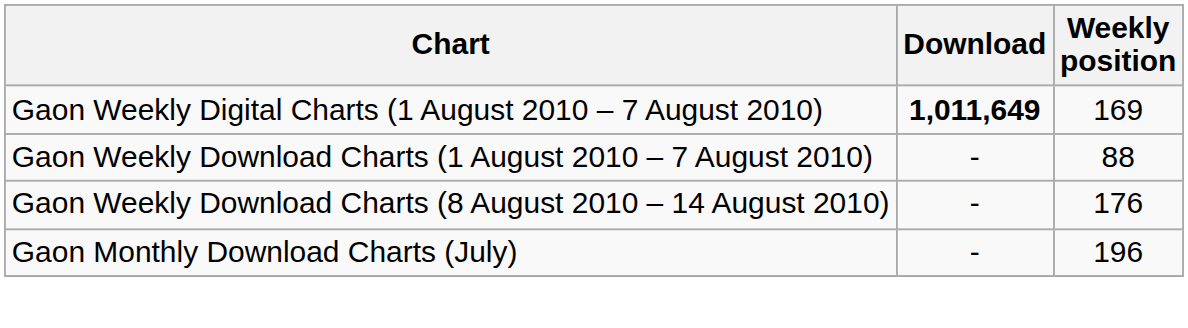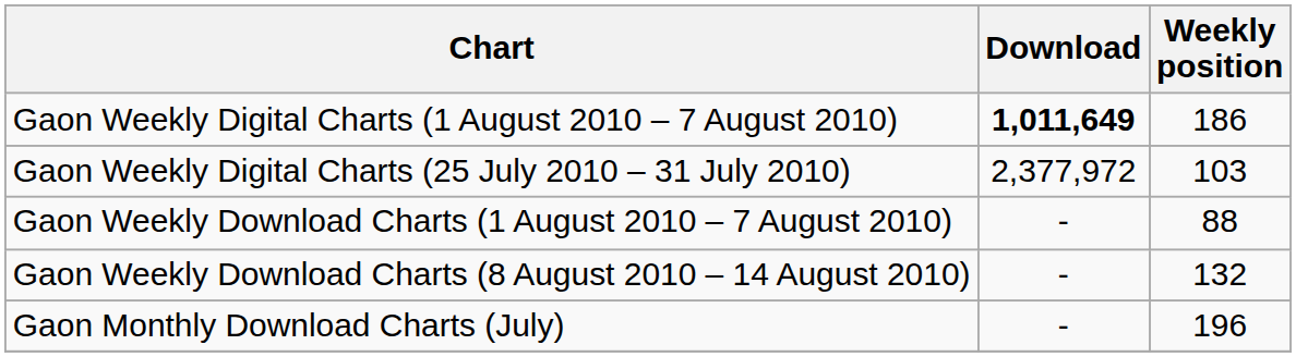Gaon Weekly Digital Charts (1 August 2010 – 7 August 2010) | Weekly position: 169 -> 186
+ row: Gaon Weekly Digital Charts (25 July 2010 – 31 July 2010) | 2,377,972 | 103
Gaon Weekly Download Charts (8 August 2010 – 14 August 2010) | Weekly position: 176 -> 132
